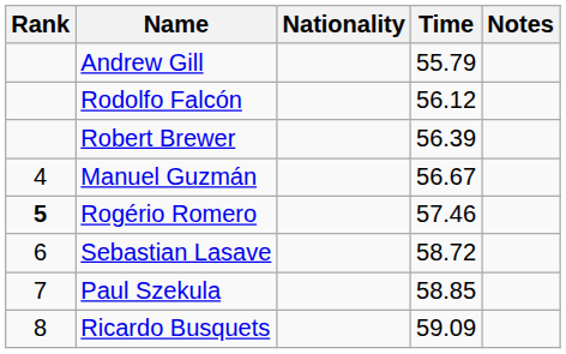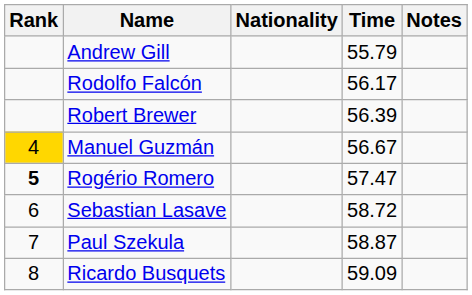Rodolfo Falcón | Time: 56.12 -> 56.17
Manuel Guzmán | Rank: no background -> gold background
Rogério Romero | Time: 57.46 -> 57.47
Paul Szekula | Time: 58.85 -> 58.87
